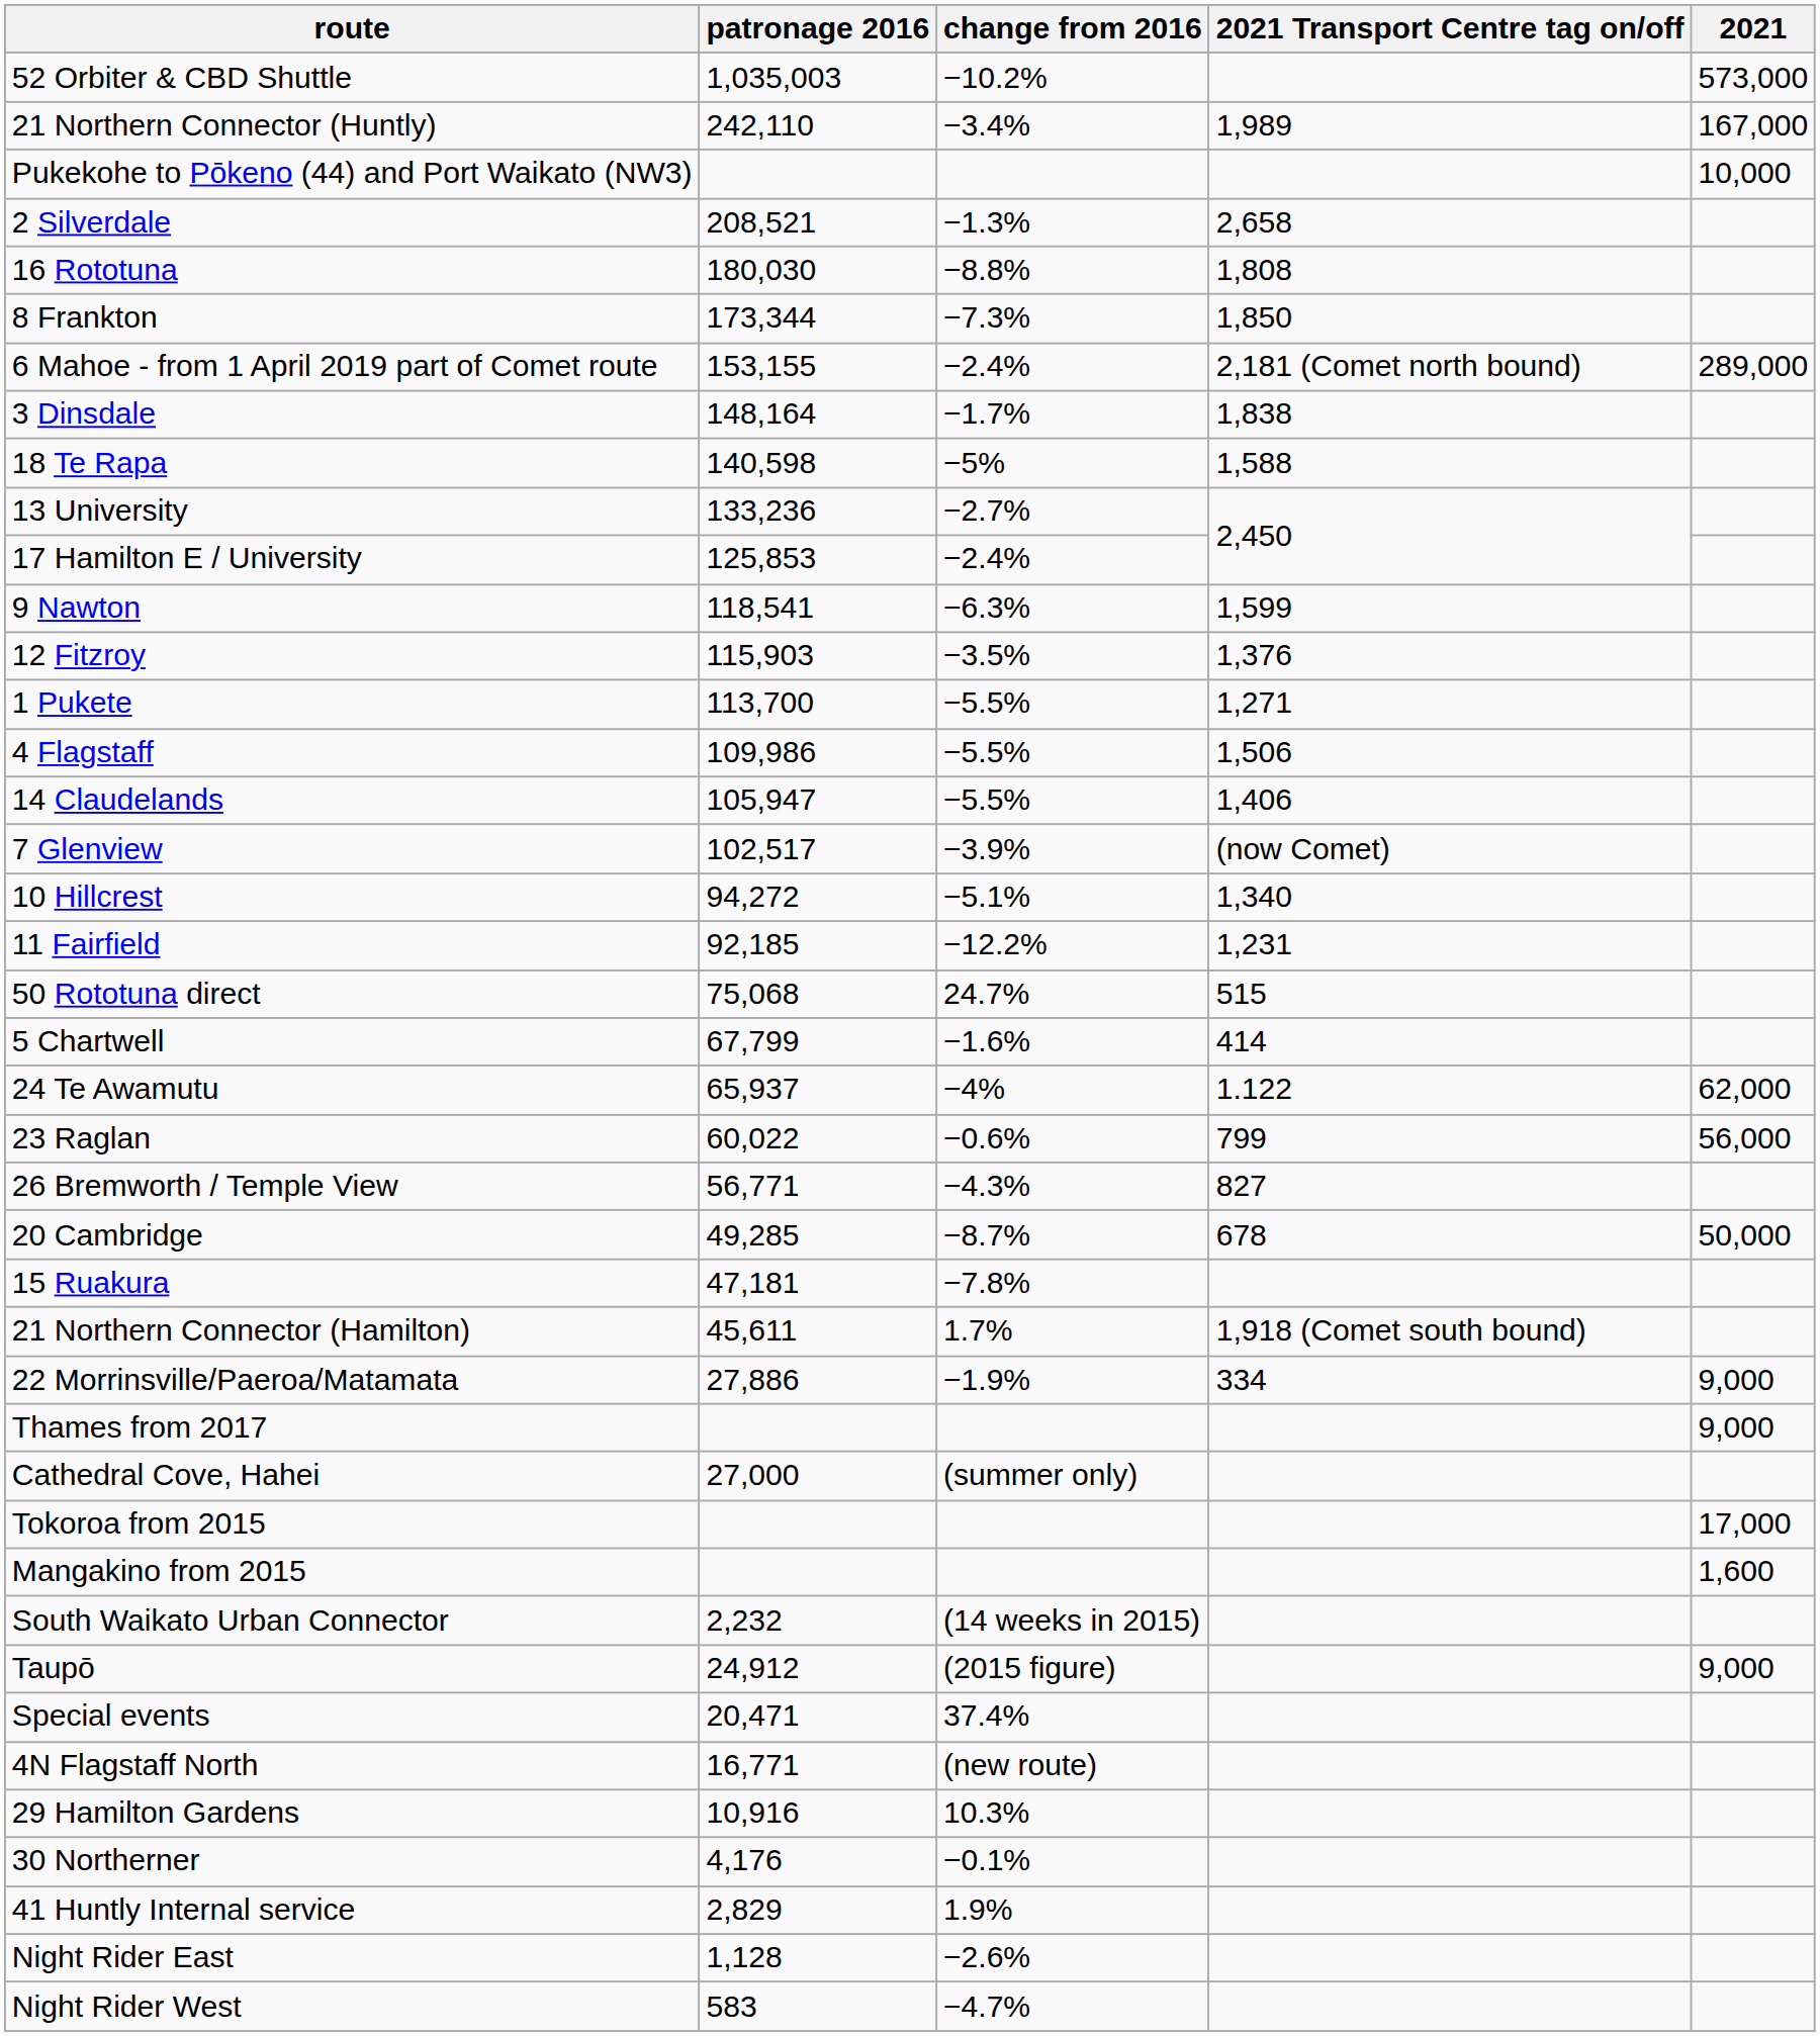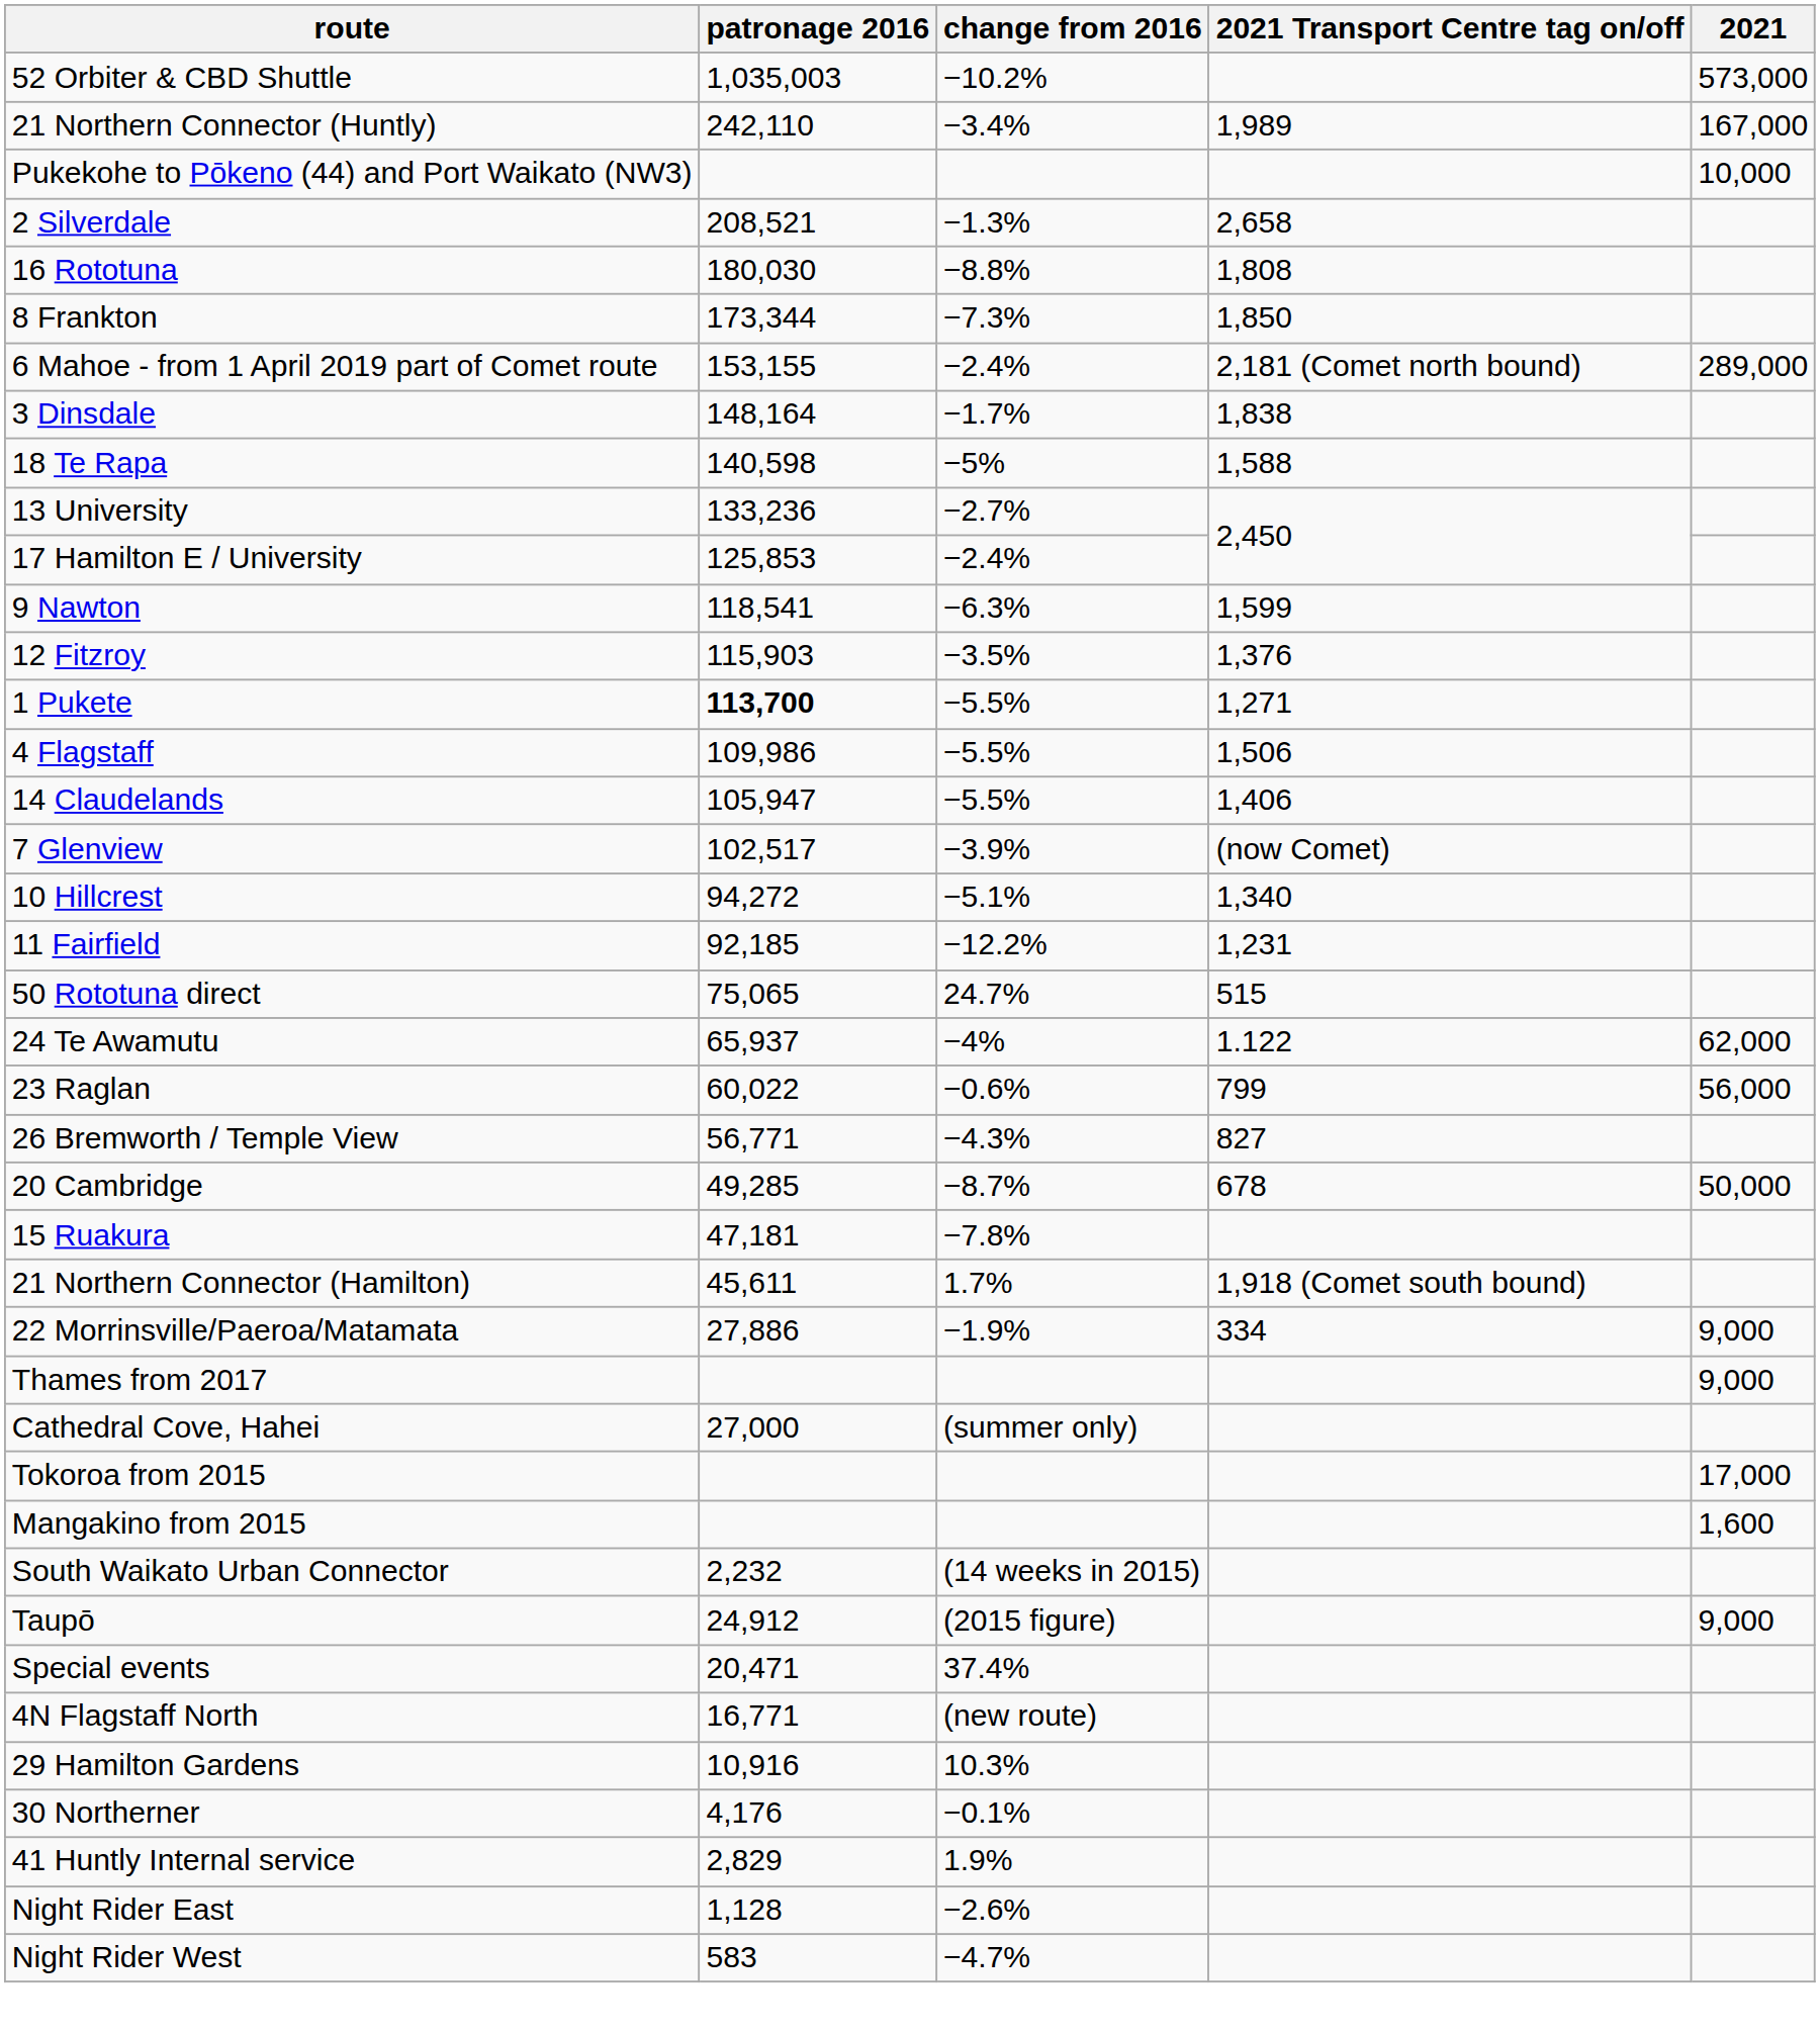1 Pukete | patronage 2016: normal -> bold
50 Rototuna direct | patronage 2016: 75,068 -> 75,065
- row: 5 Chartwell | 67,799 | −1.6% | 414
